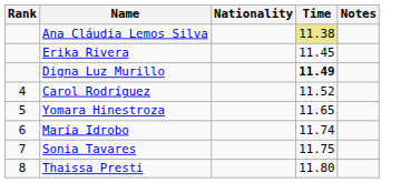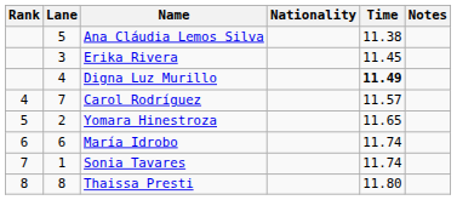+ column: Lane | 5 | 3 | 4 | 7 | 2 | 6 | 1 | 8
Ana Cláudia Lemos Silva | Time: khaki background -> no background
Carol Rodríguez | Time: 11.52 -> 11.57
Sonia Tavares | Time: 11.75 -> 11.74
